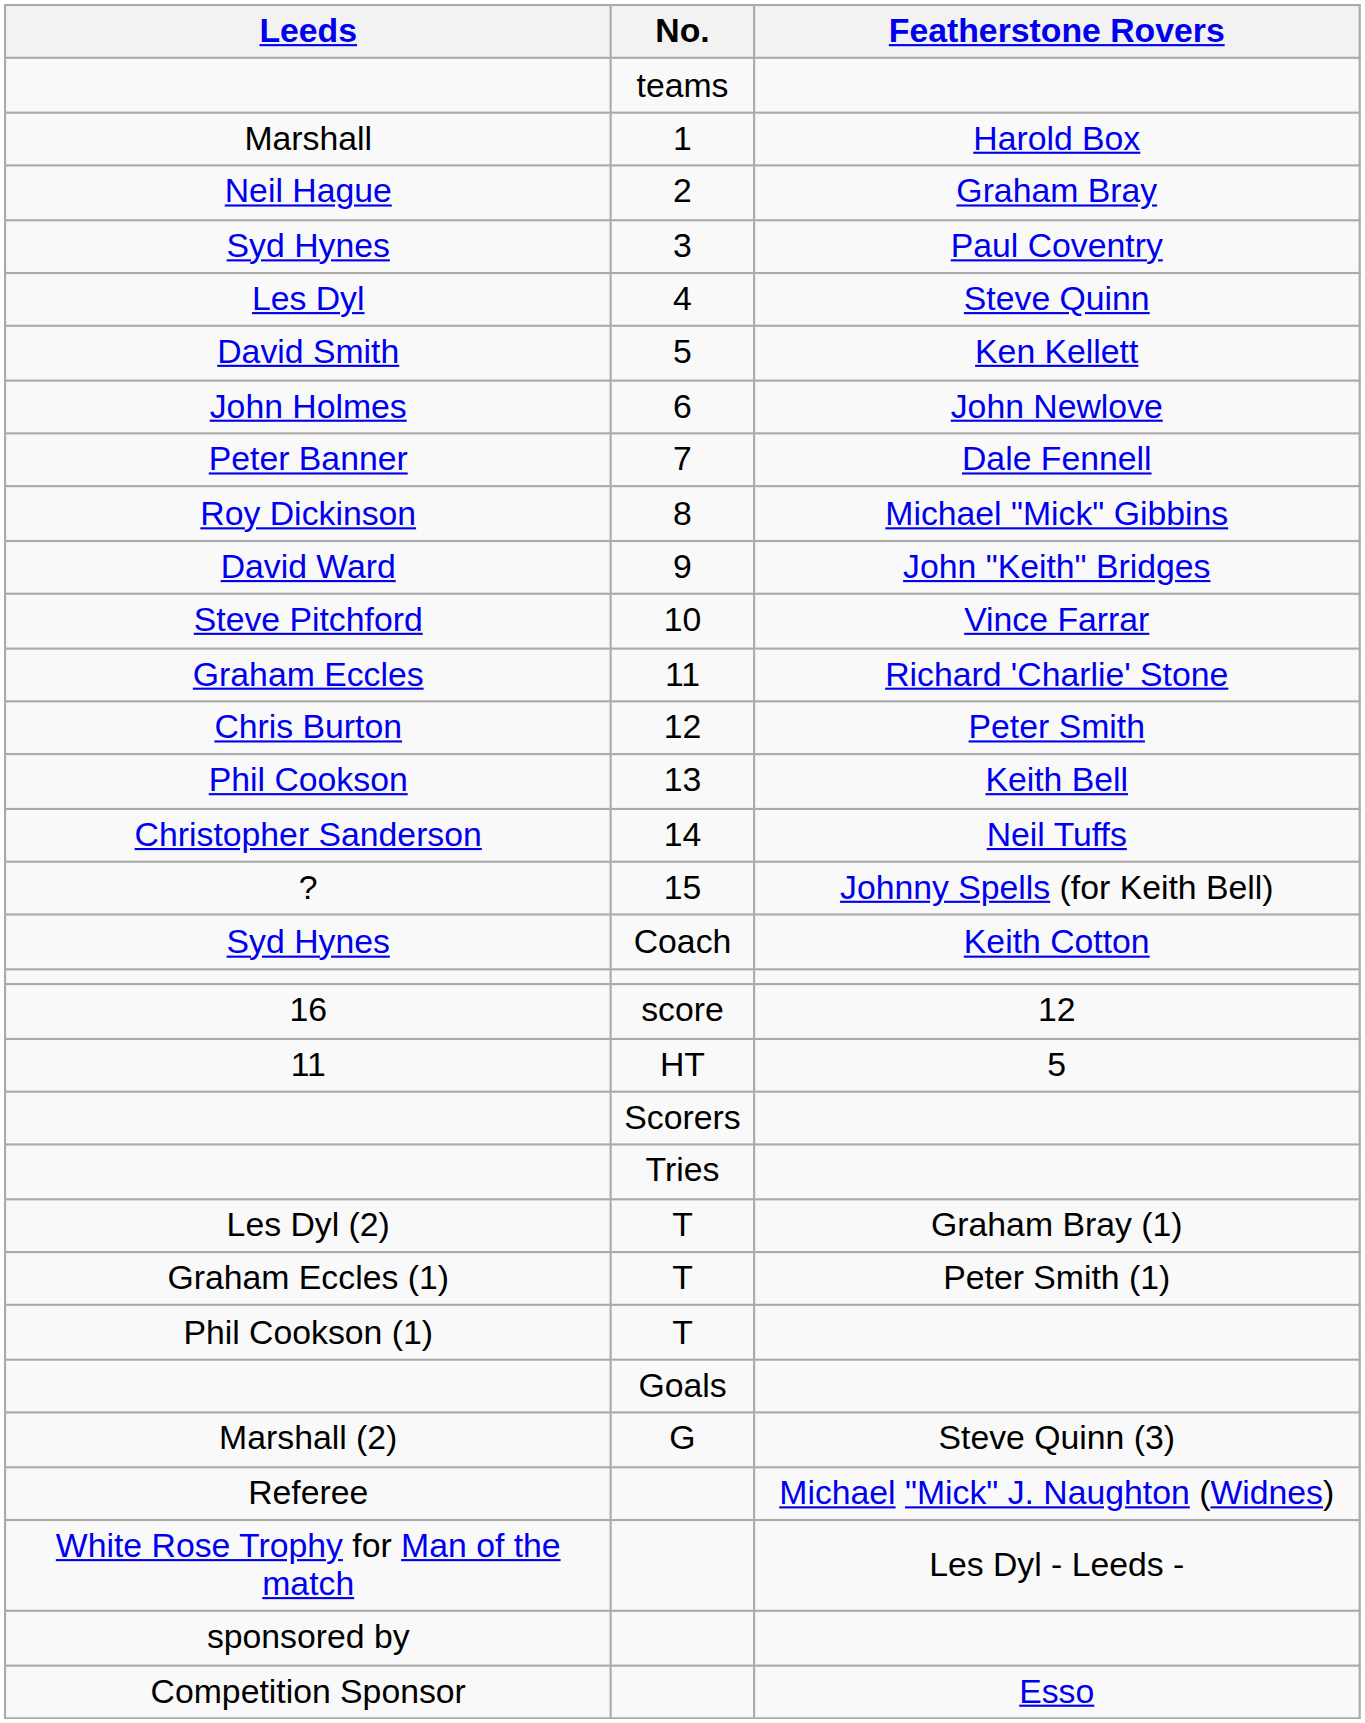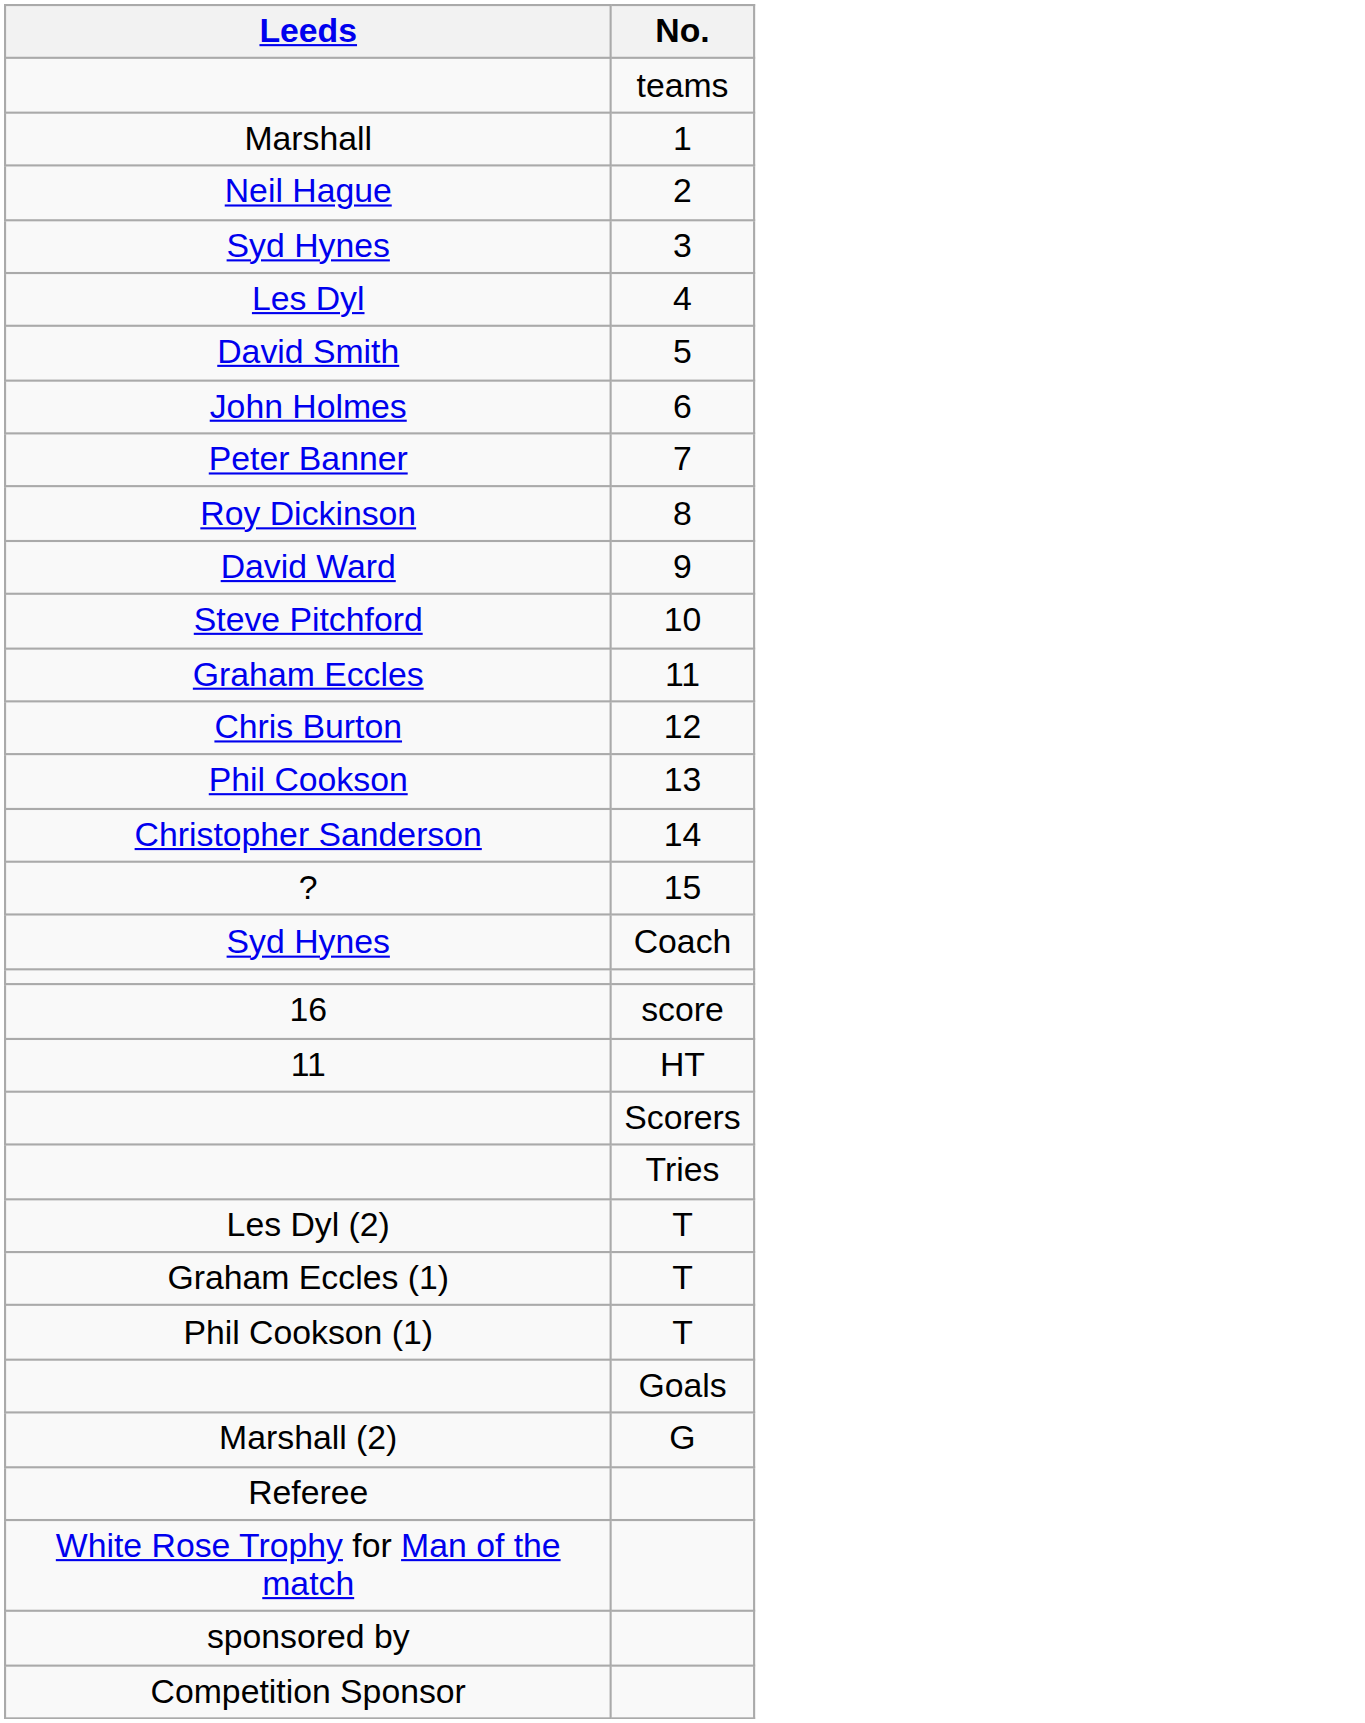- column: Featherstone Rovers | Harold Box | Graham Bray | Paul Coventry | Steve Quinn | Ken Kellett | John Newlove | Dale Fennell | Michael "Mick" Gibbins | John "Keith" Bridges | Vince Farrar | Richard 'Charlie' Stone | Peter Smith | Keith Bell | Neil Tuffs | Johnny Spells (for Keith Bell) | Keith Cotton | 12 | 5 | Graham Bray (1) | Peter Smith (1) | Steve Quinn (3) | Michael "Mick" J. Naughton (Widnes) | Les Dyl - Leeds - | Esso
